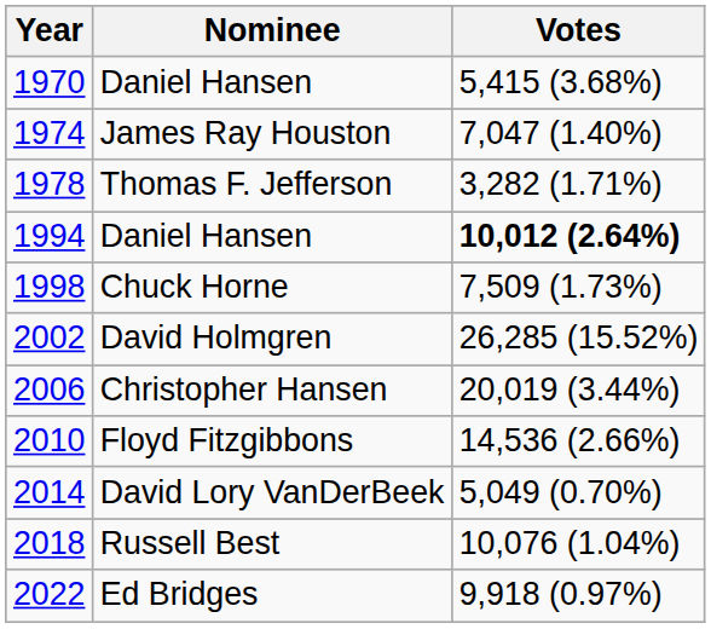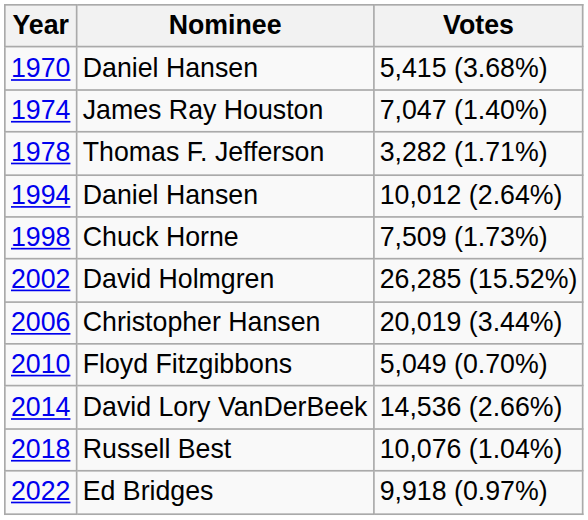1994 / Daniel Hansen | Votes: bold -> normal
Floyd Fitzgibbons | Votes: 14,536 (2.66%) -> 5,049 (0.70%)
David Lory VanDerBeek | Votes: 5,049 (0.70%) -> 14,536 (2.66%)
